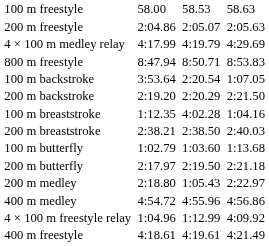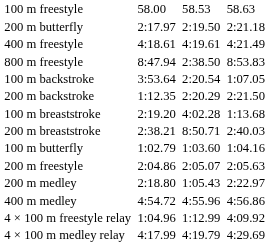rows swapped: 200 m freestyle <-> 200 m butterfly
rows swapped: 400 m freestyle <-> 4 × 100 m medley relay
800 m freestyle | column 5: 8:50.71 -> 2:38.50
200 m backstroke | column 3: 2:19.20 -> 1:12.35
100 m breaststroke | column 3: 1:12.35 -> 2:19.20
100 m breaststroke | column 7: 1:04.16 -> 1:13.68
200 m breaststroke | column 5: 2:38.50 -> 8:50.71
100 m butterfly | column 7: 1:13.68 -> 1:04.16
